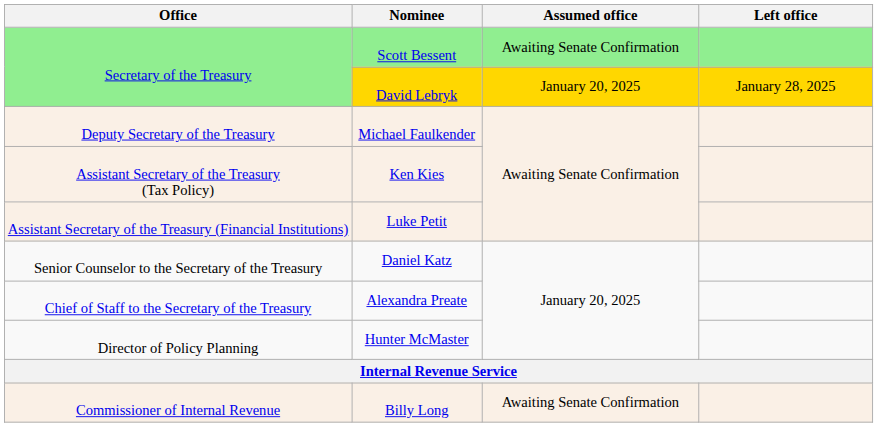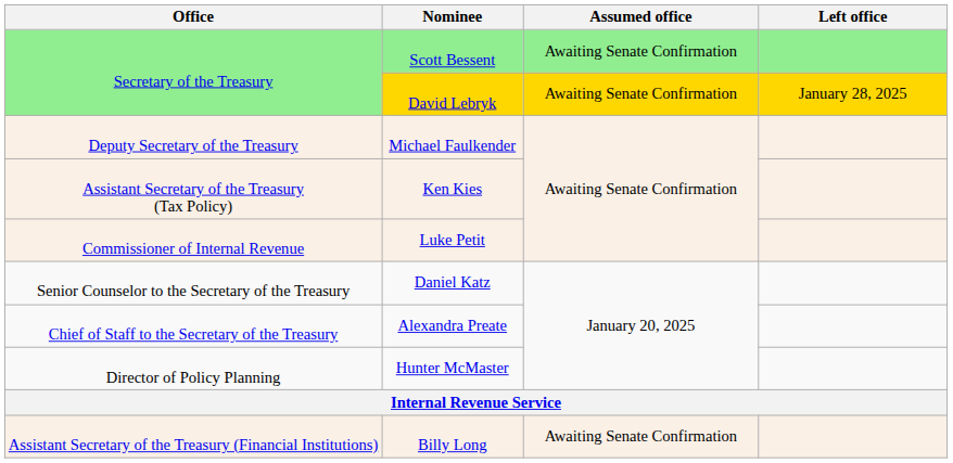David Lebryk | Assumed office: January 20, 2025 -> Awaiting Senate Confirmation
Luke Petit | Office: Assistant Secretary of the Treasury (Financial Institutions) -> Commissioner of Internal Revenue
Billy Long | Office: Commissioner of Internal Revenue -> Assistant Secretary of the Treasury (Financial Institutions)
